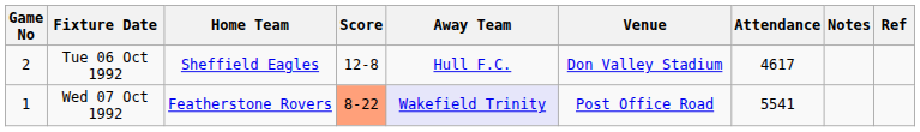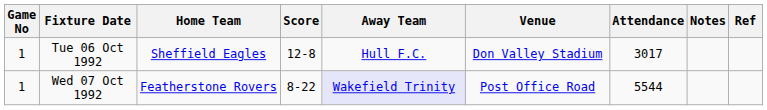Tue 06 Oct 1992 | Game No: 2 -> 1
Tue 06 Oct 1992 | Attendance: 4617 -> 3017
Wed 07 Oct 1992 | Score: lightsalmon background -> no background
Wed 07 Oct 1992 | Attendance: 5541 -> 5544
